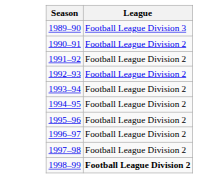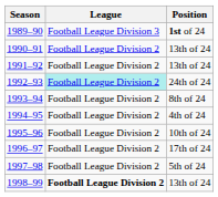+ column: Position | 1st of 24 | 13th of 24 | 13th of 24 | 24th of 24 | 8th of 24 | 4th of 24 | 10th of 24 | 17th of 24 | 5th of 24 | 13th of 24
1992–93 | League: no background -> paleturquoise background
